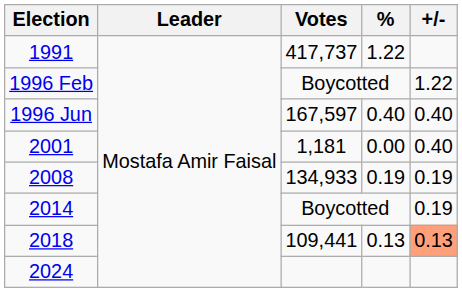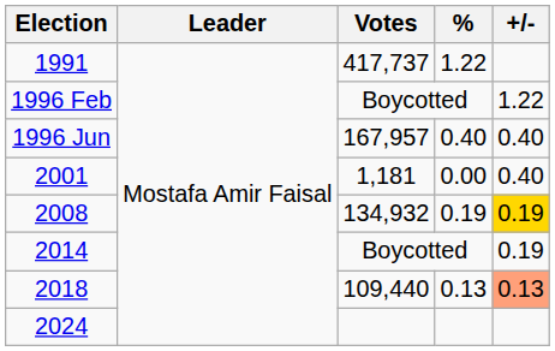1996 Jun | Votes: 167,597 -> 167,957
2008 | Votes: 134,933 -> 134,932
2008 | +/-: no background -> gold background
2018 | Votes: 109,441 -> 109,440
